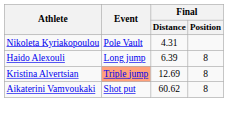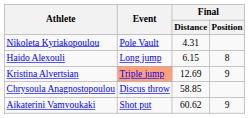Haido Alexouli | Final / Distance: 6.39 -> 6.15
Kristina Alvertsian | Final / Position: 8 -> 9
+ row: Chrysoula Anagnostopoulou | Discus throw | 58.85
Aikaterini Vamvoukaki | Final / Position: 8 -> 9
